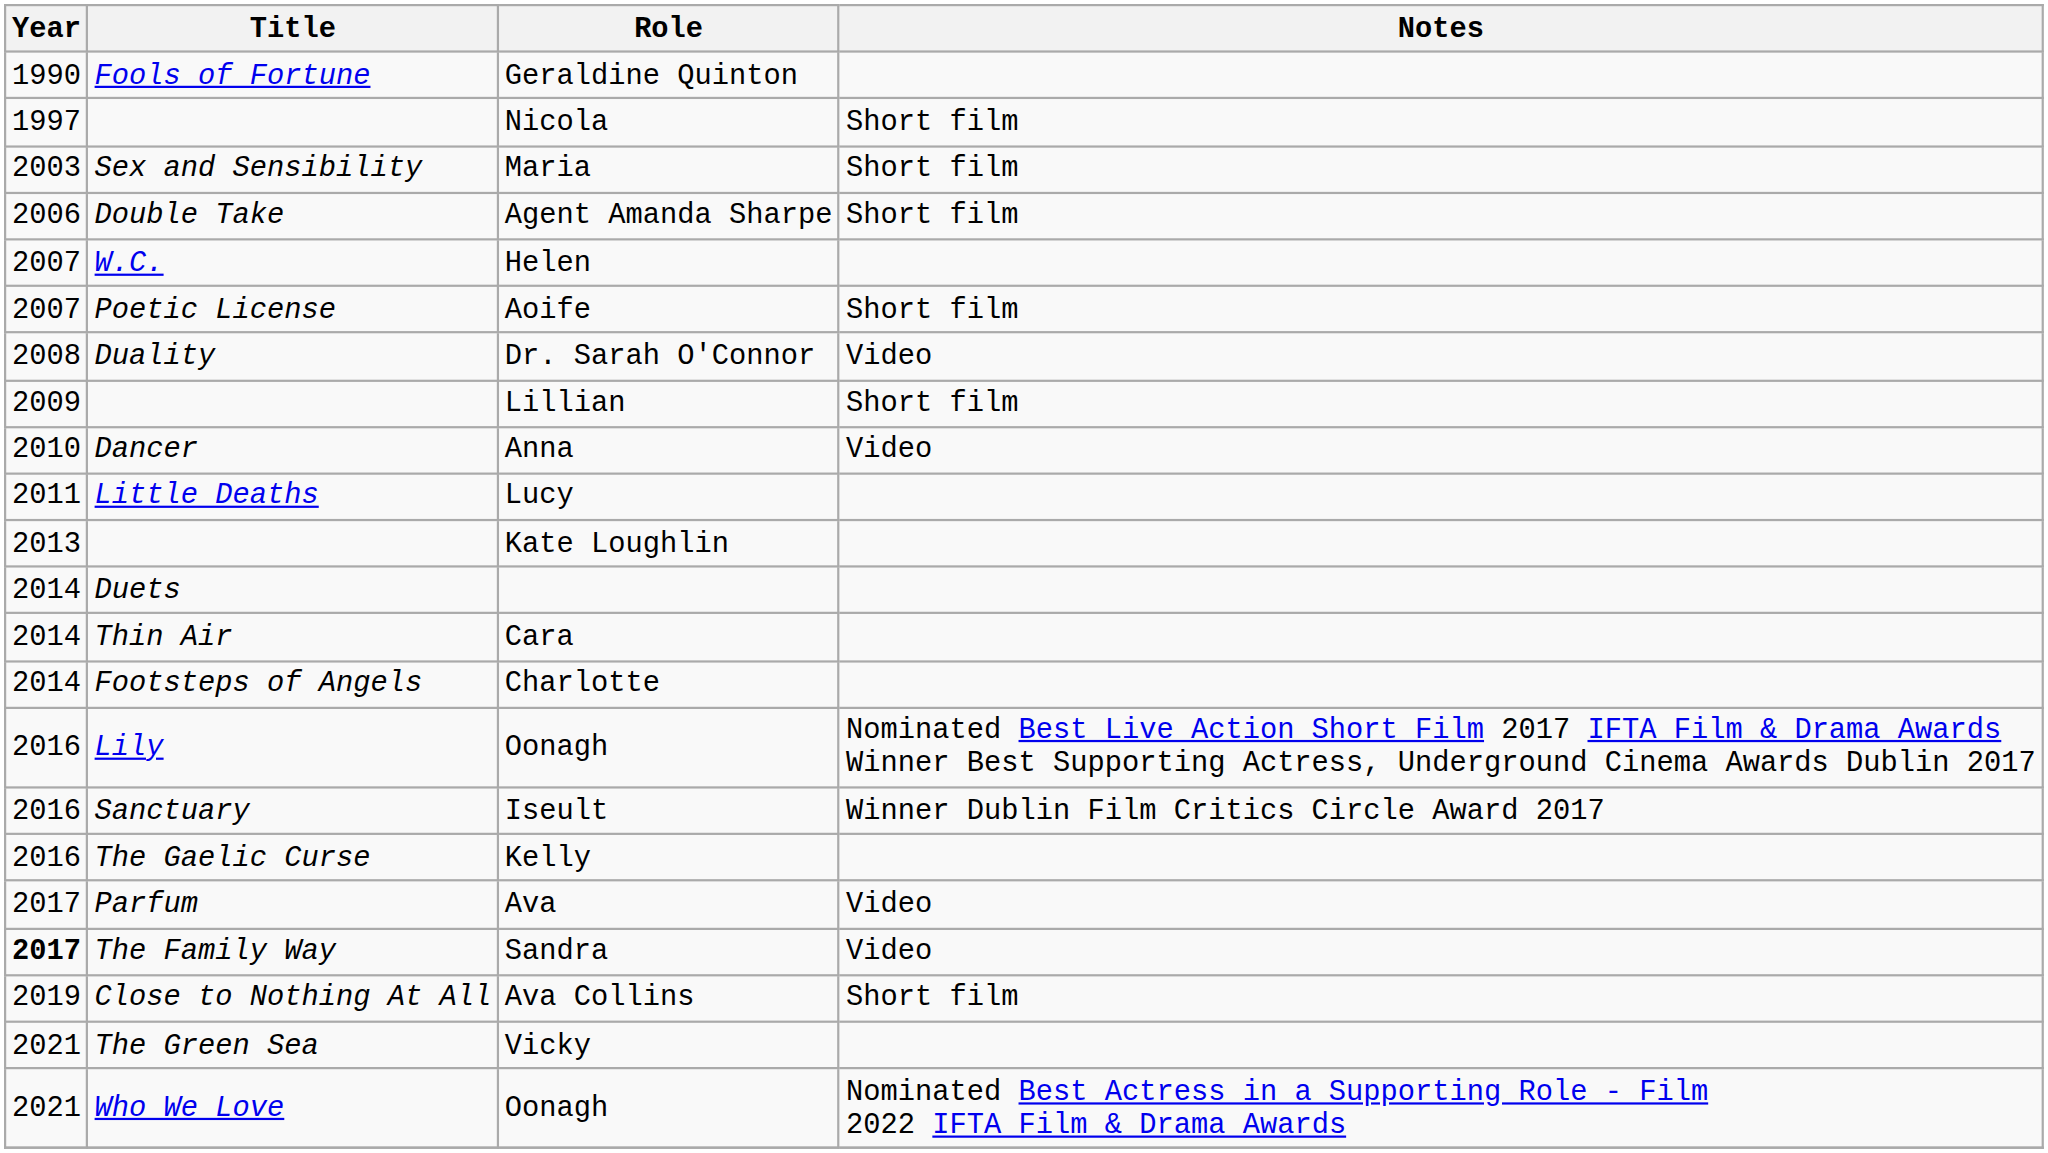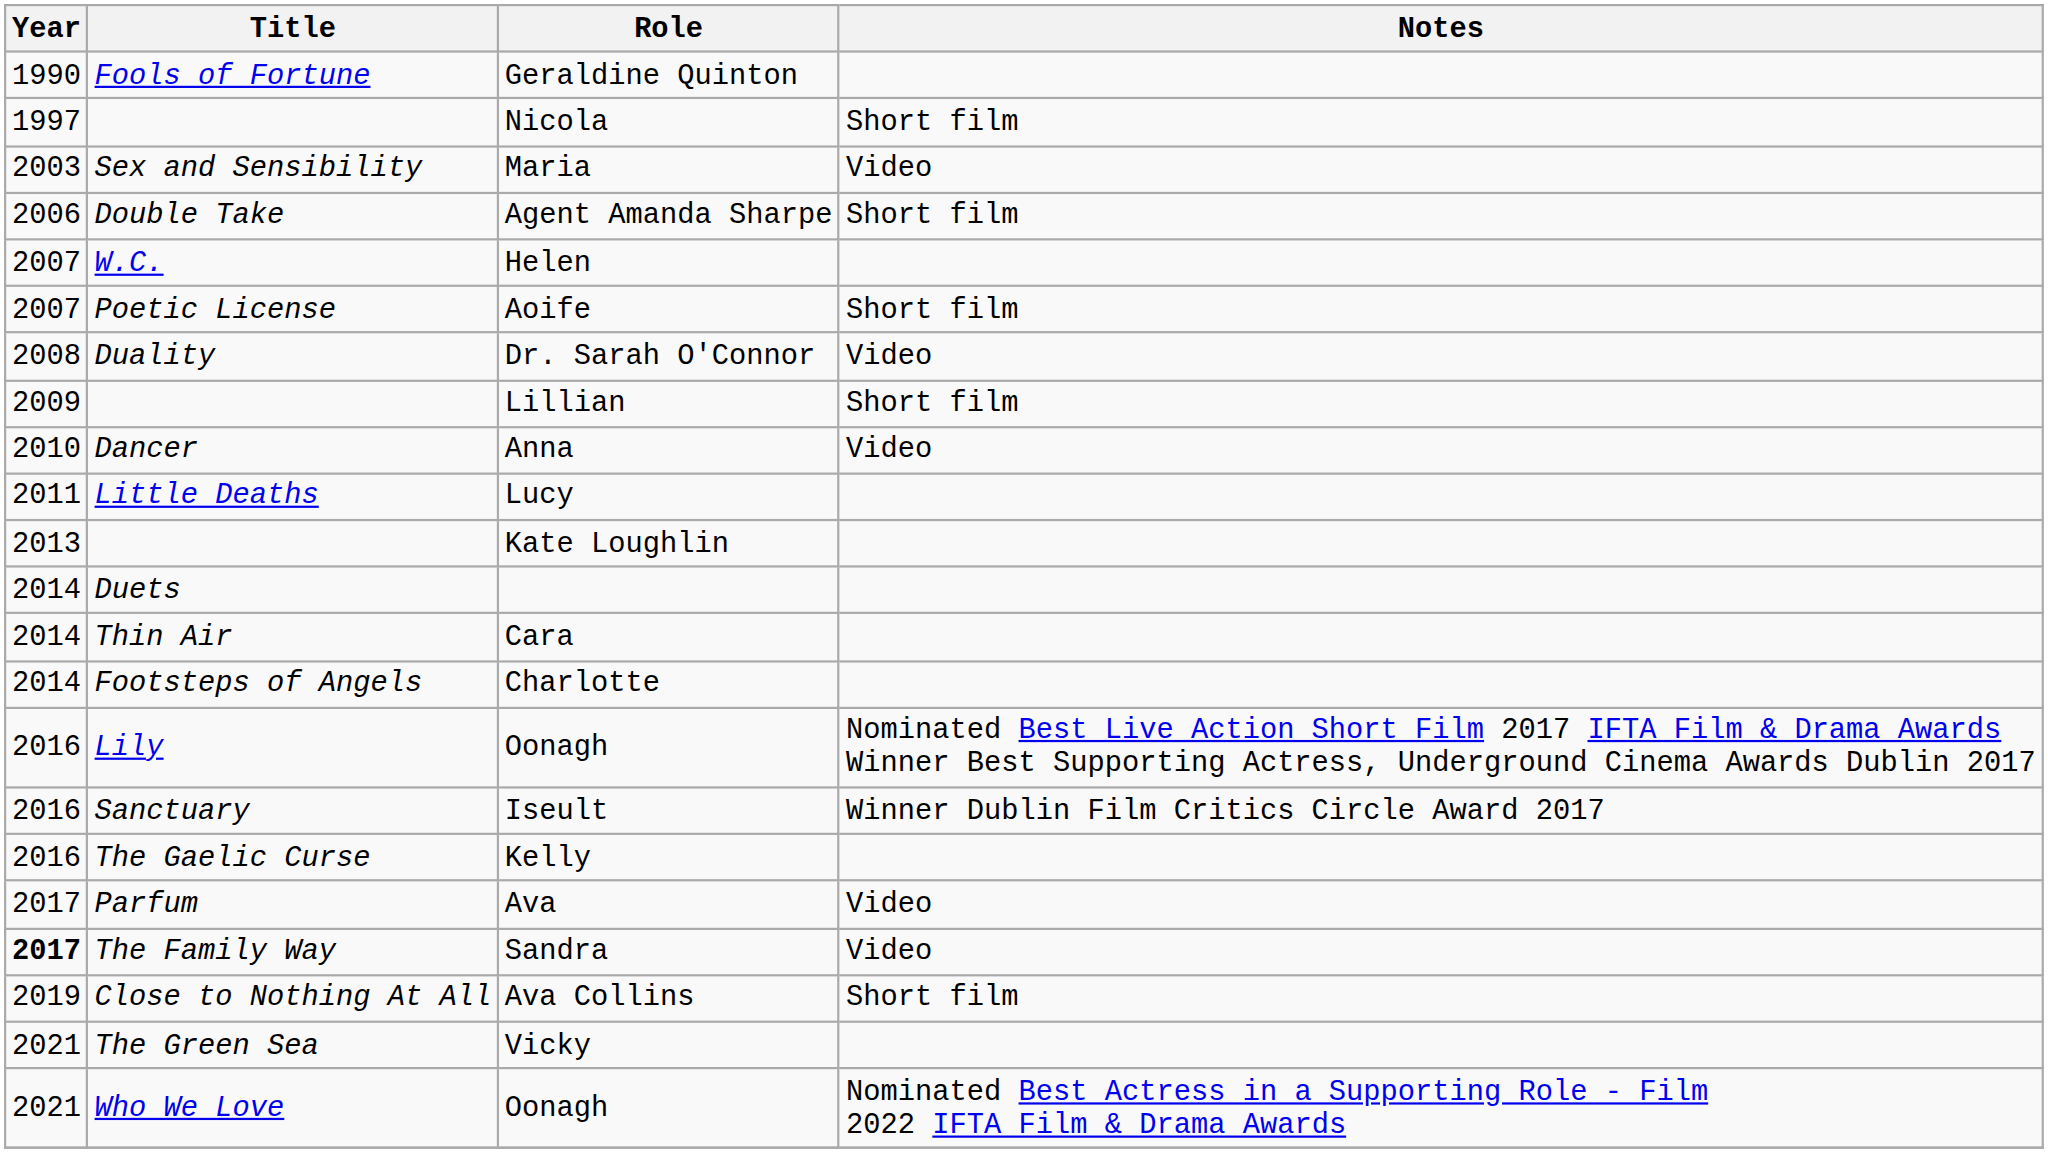Maria | Notes: Short film -> Video
